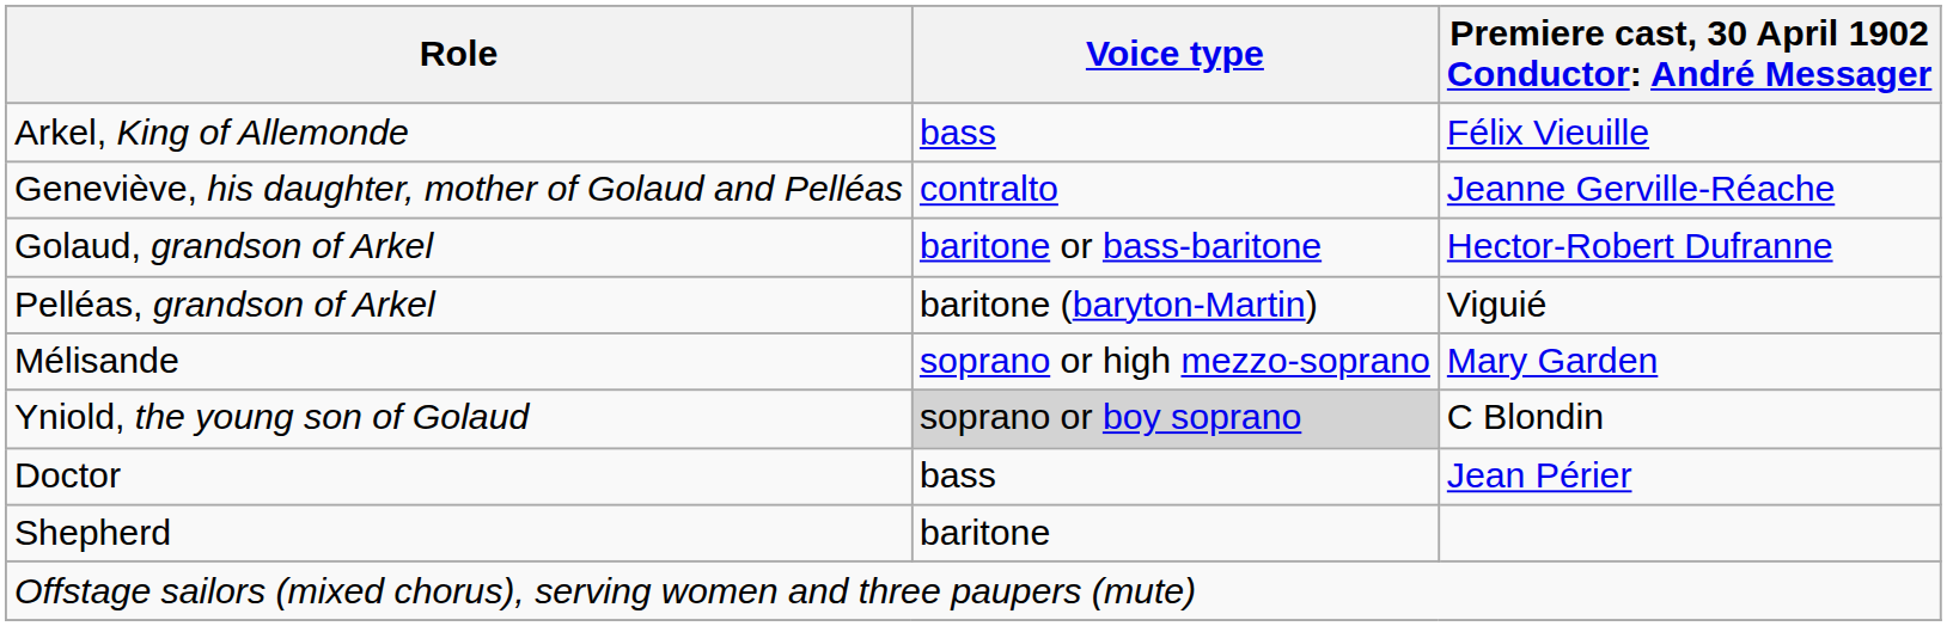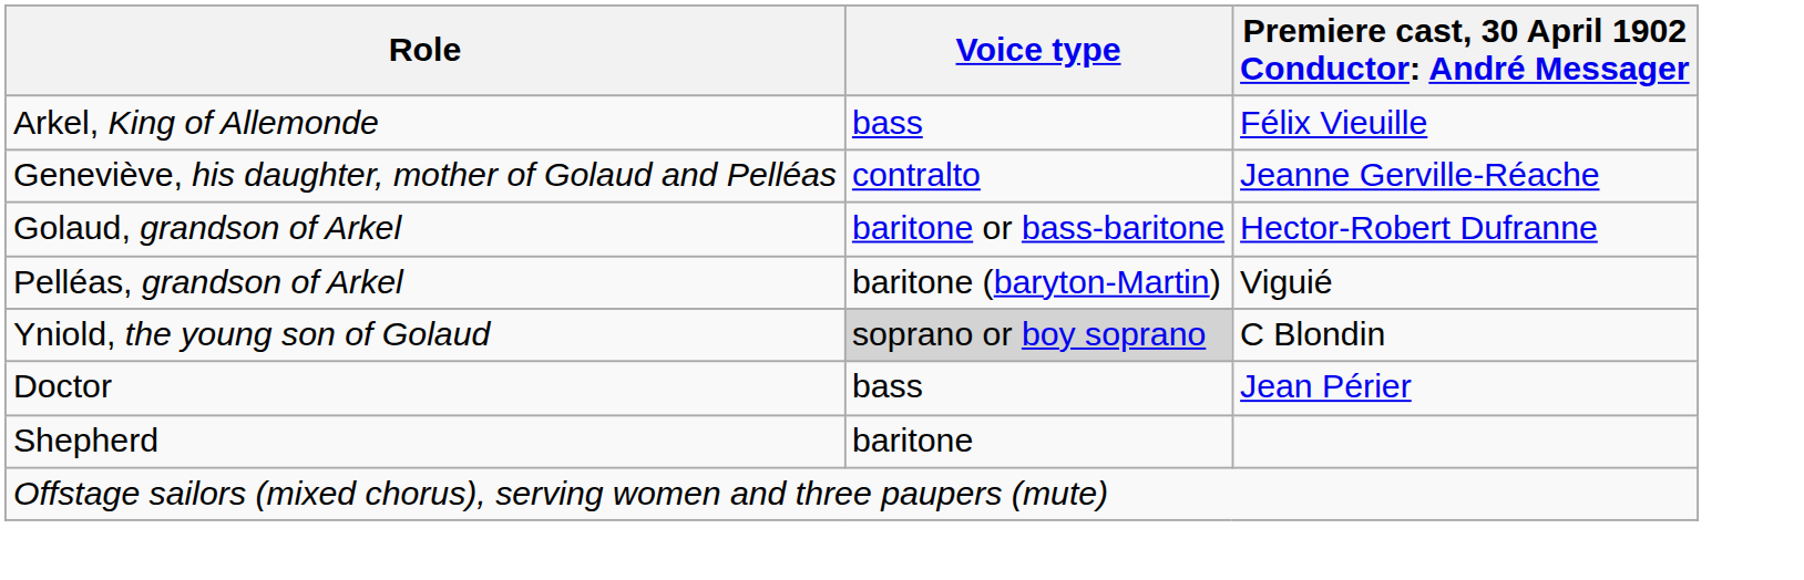- row: Mélisande | soprano or high mezzo-soprano | Mary Garden
